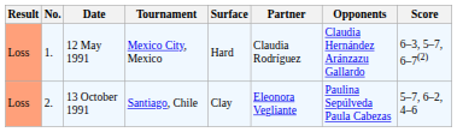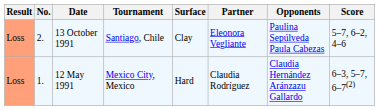rows swapped: 12 May 1991 <-> 13 October 1991
